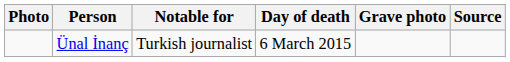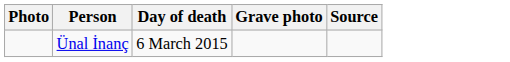- column: Notable for | Turkish journalist
